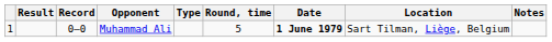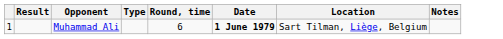- column: Record | 0–0
Muhammad Ali | Round, time: 5 -> 6
